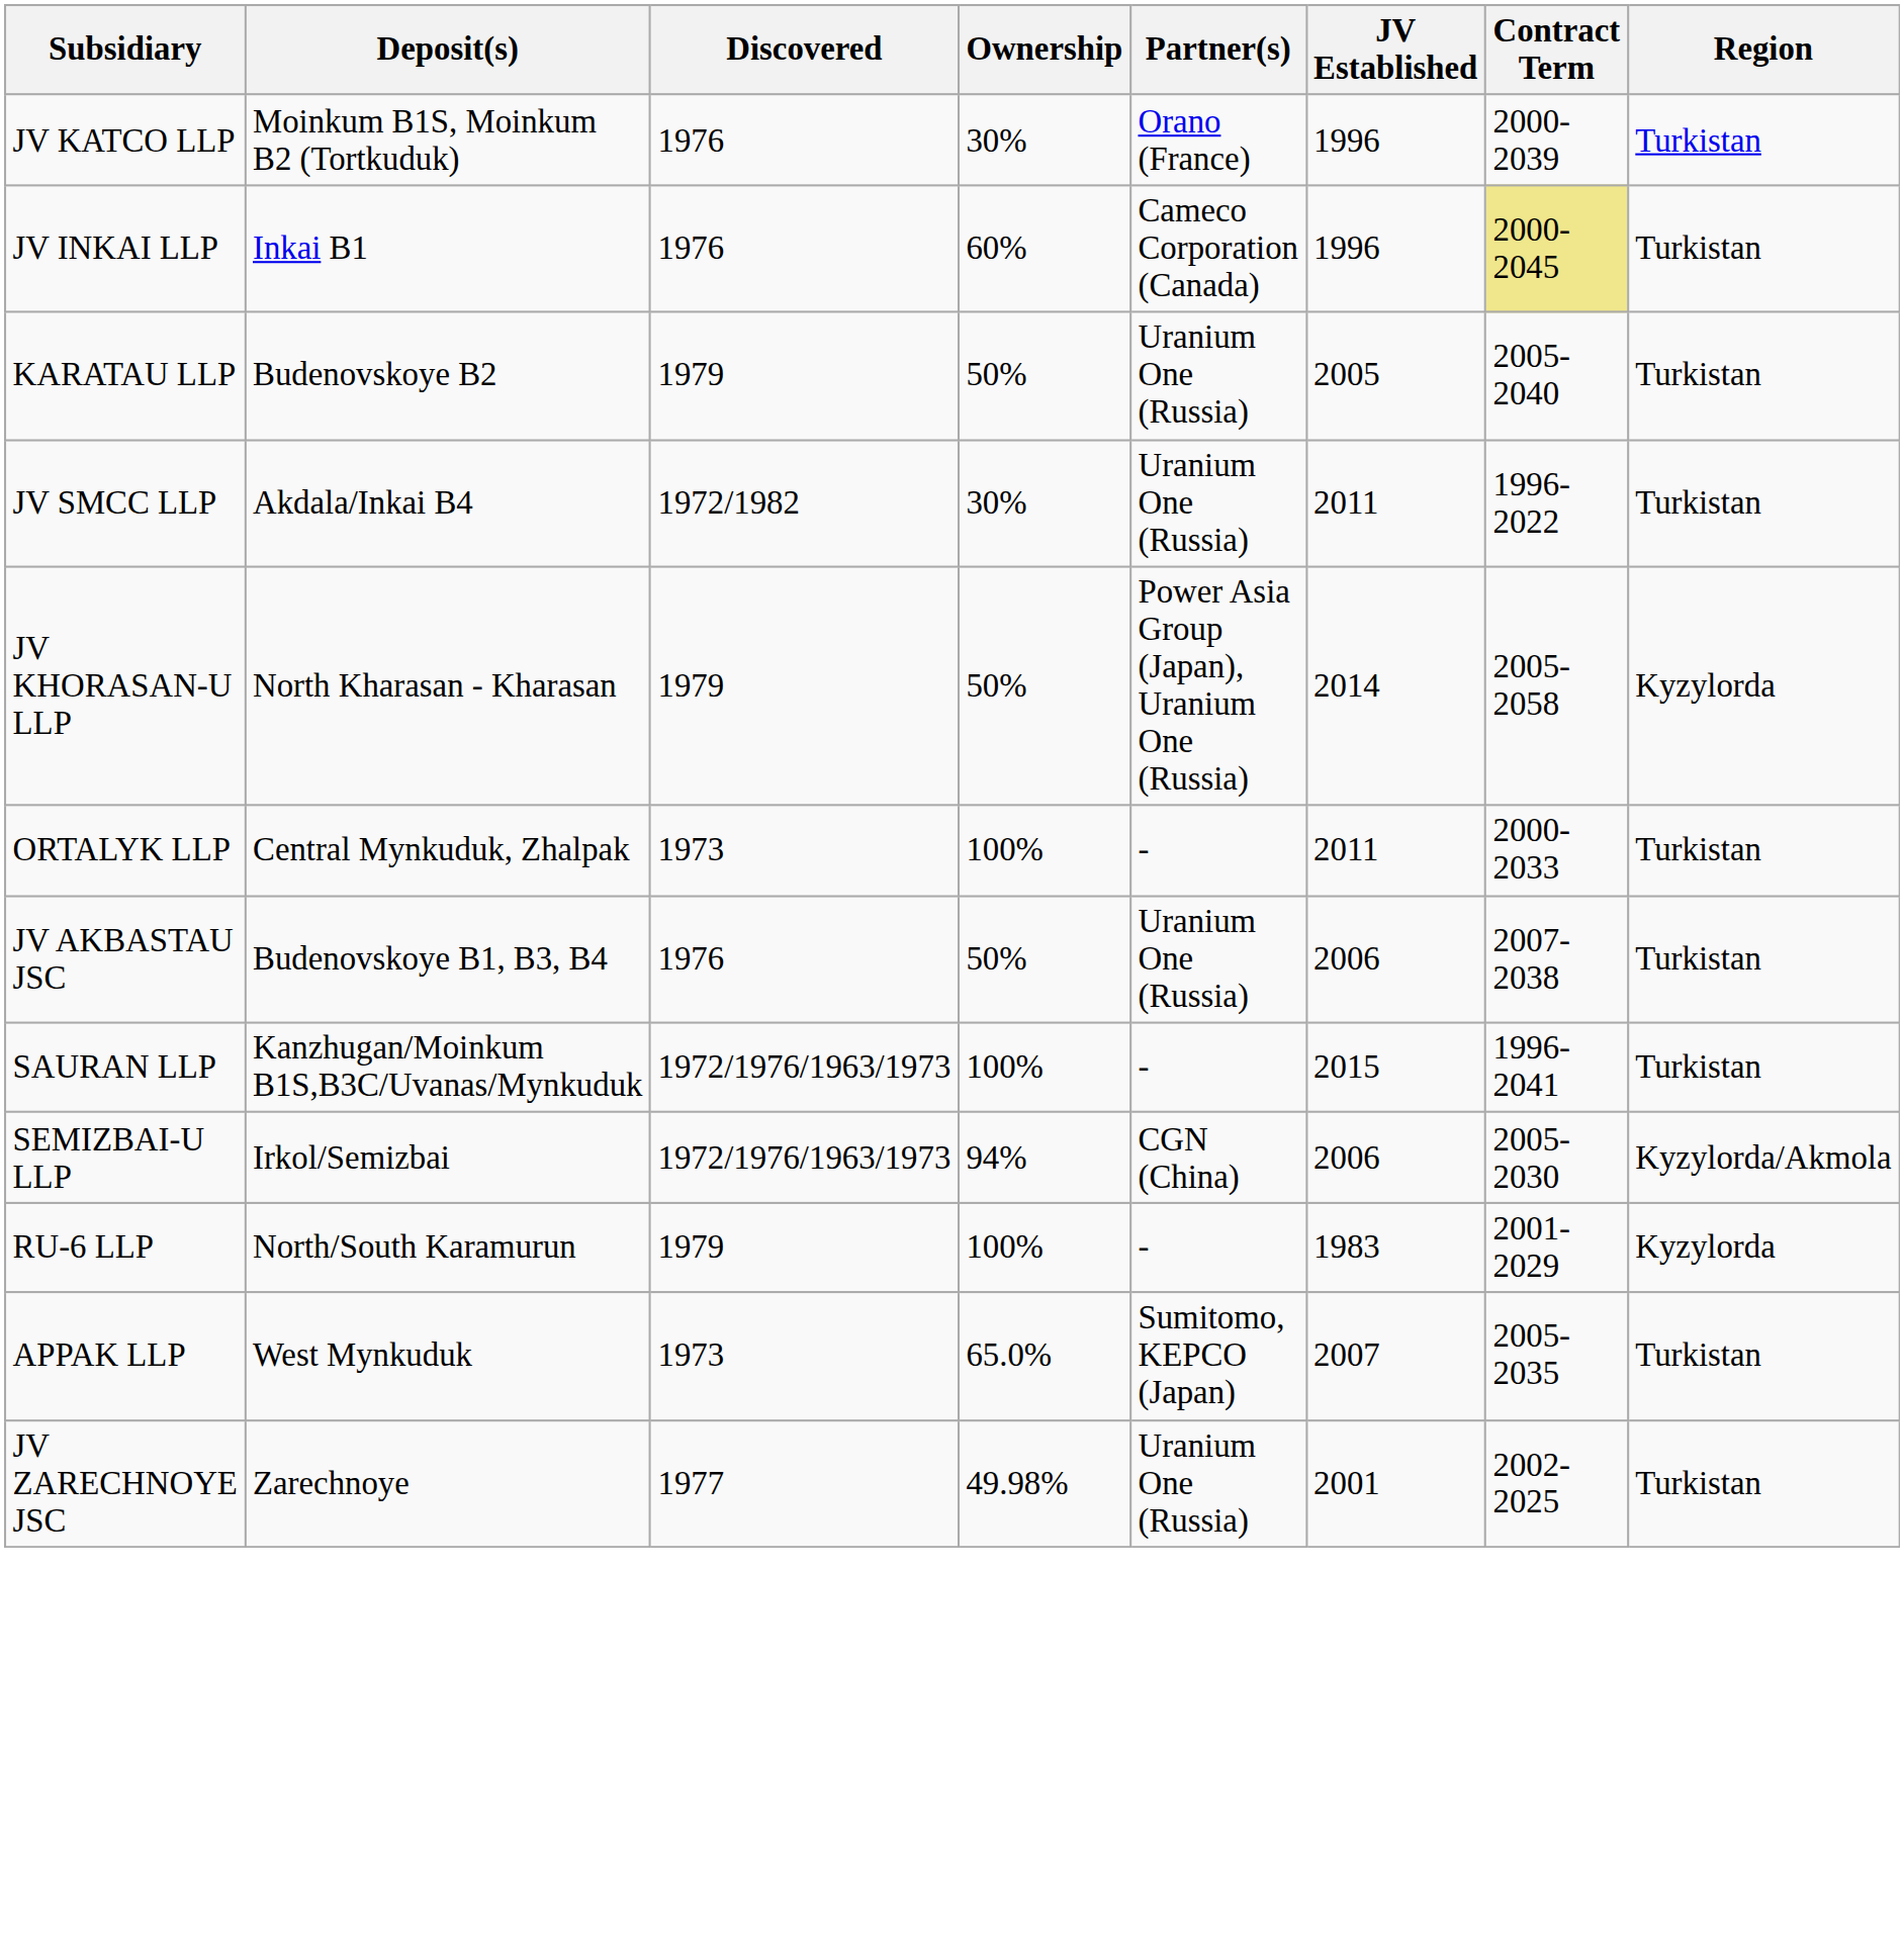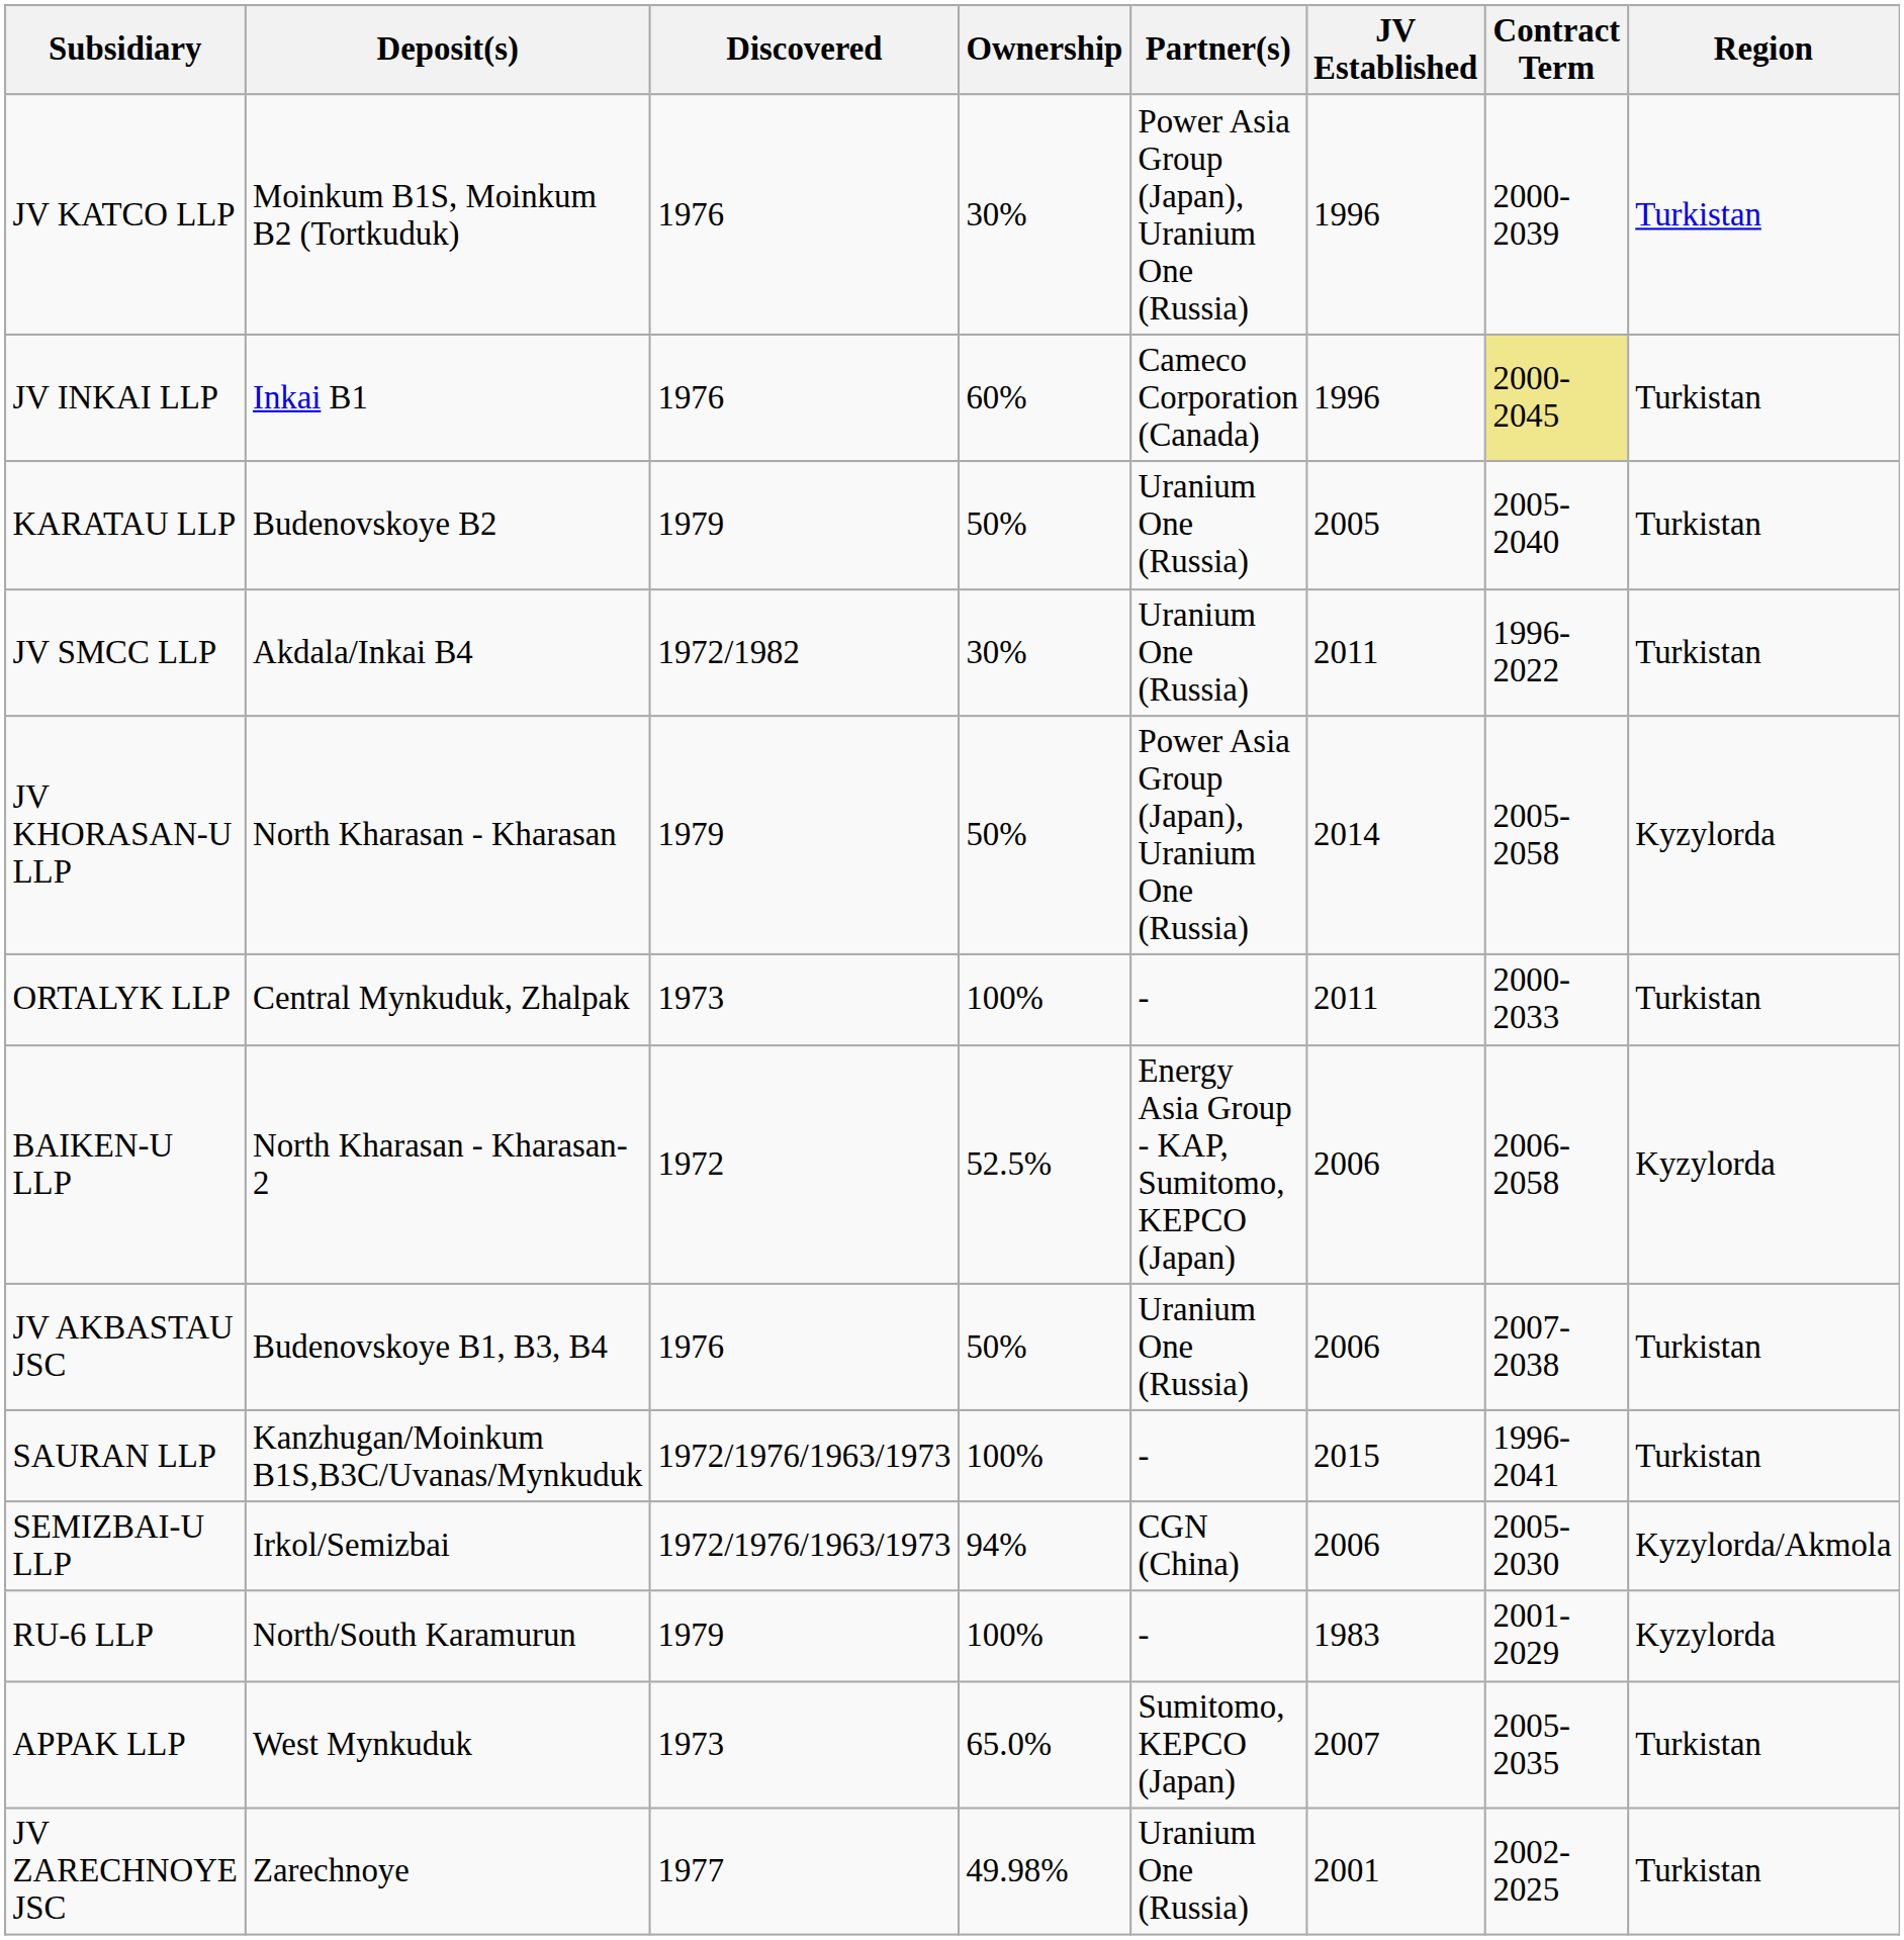JV KATCO LLP | Partner(s): Orano (France) -> Power Asia Group (Japan), Uranium One (Russia)
+ row: BAIKEN-U LLP | North Kharasan - Kharasan-2 | 1972 | 52.5% | Energy Asia Group - KAP, Sumitomo, KEPCO (Japan) | 2006 | 2006-2058 | Kyzylorda
